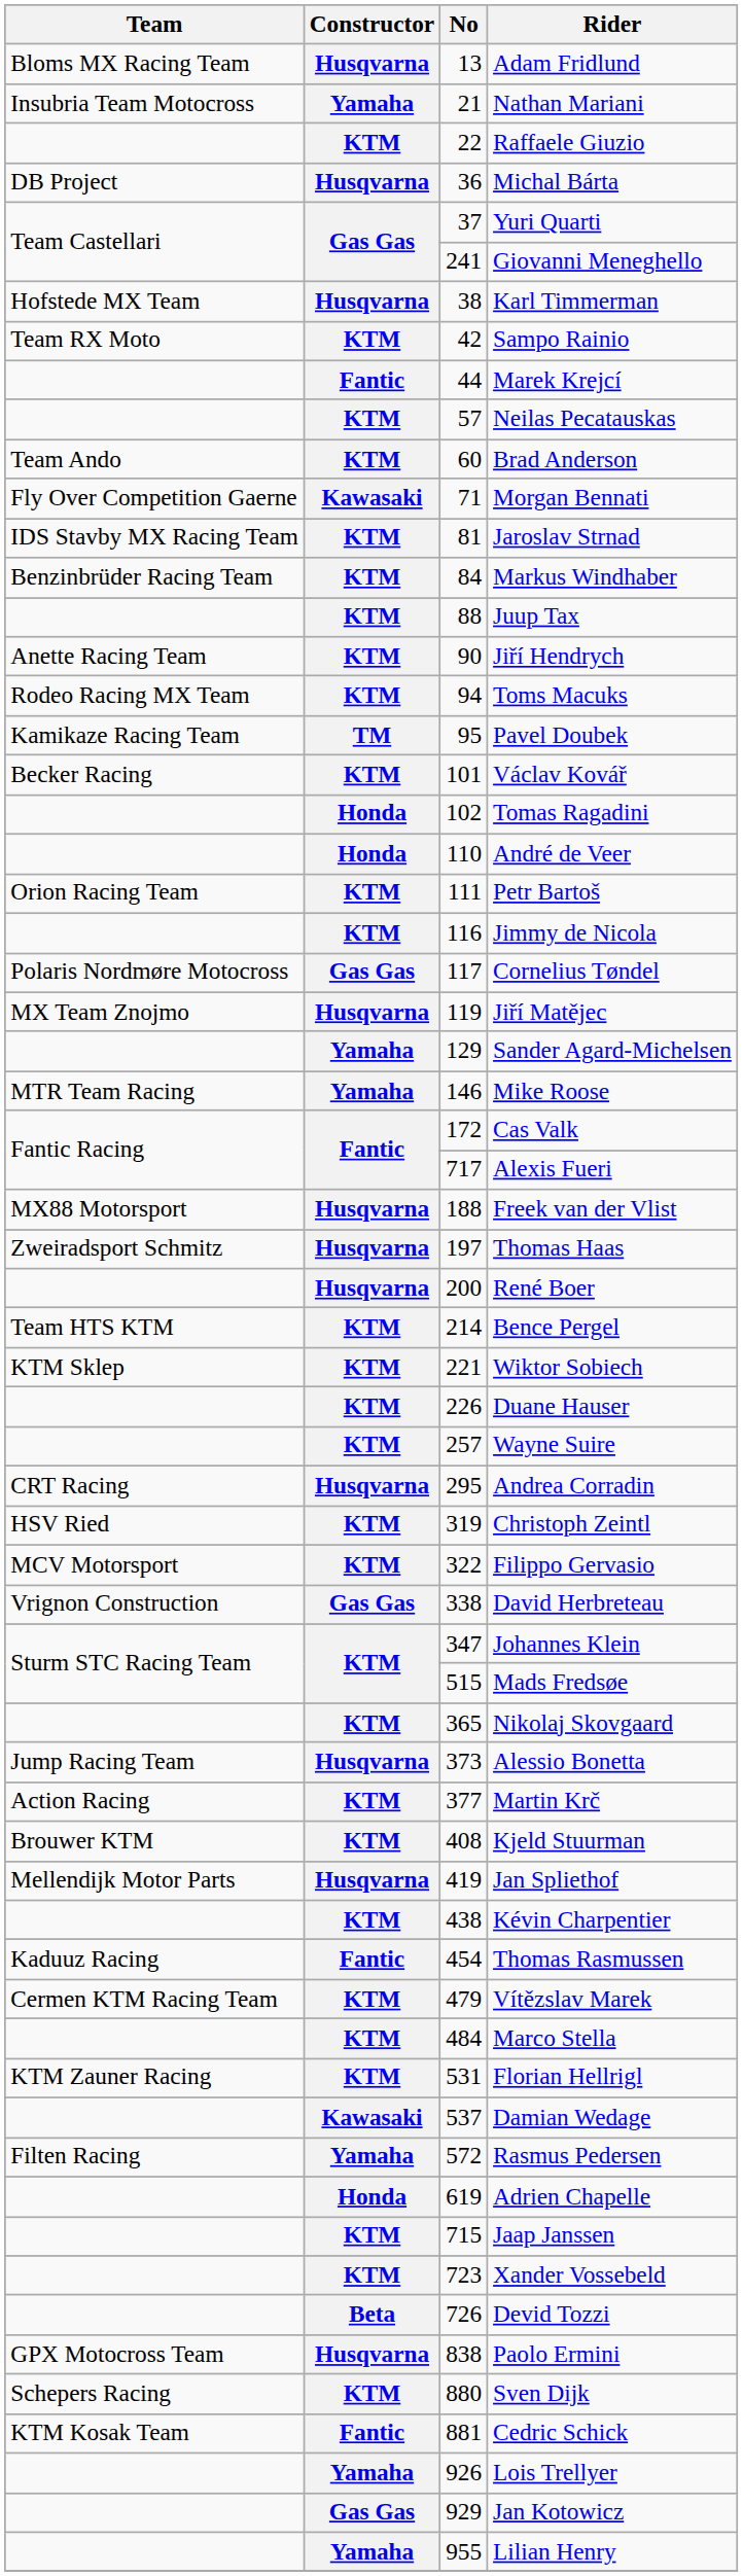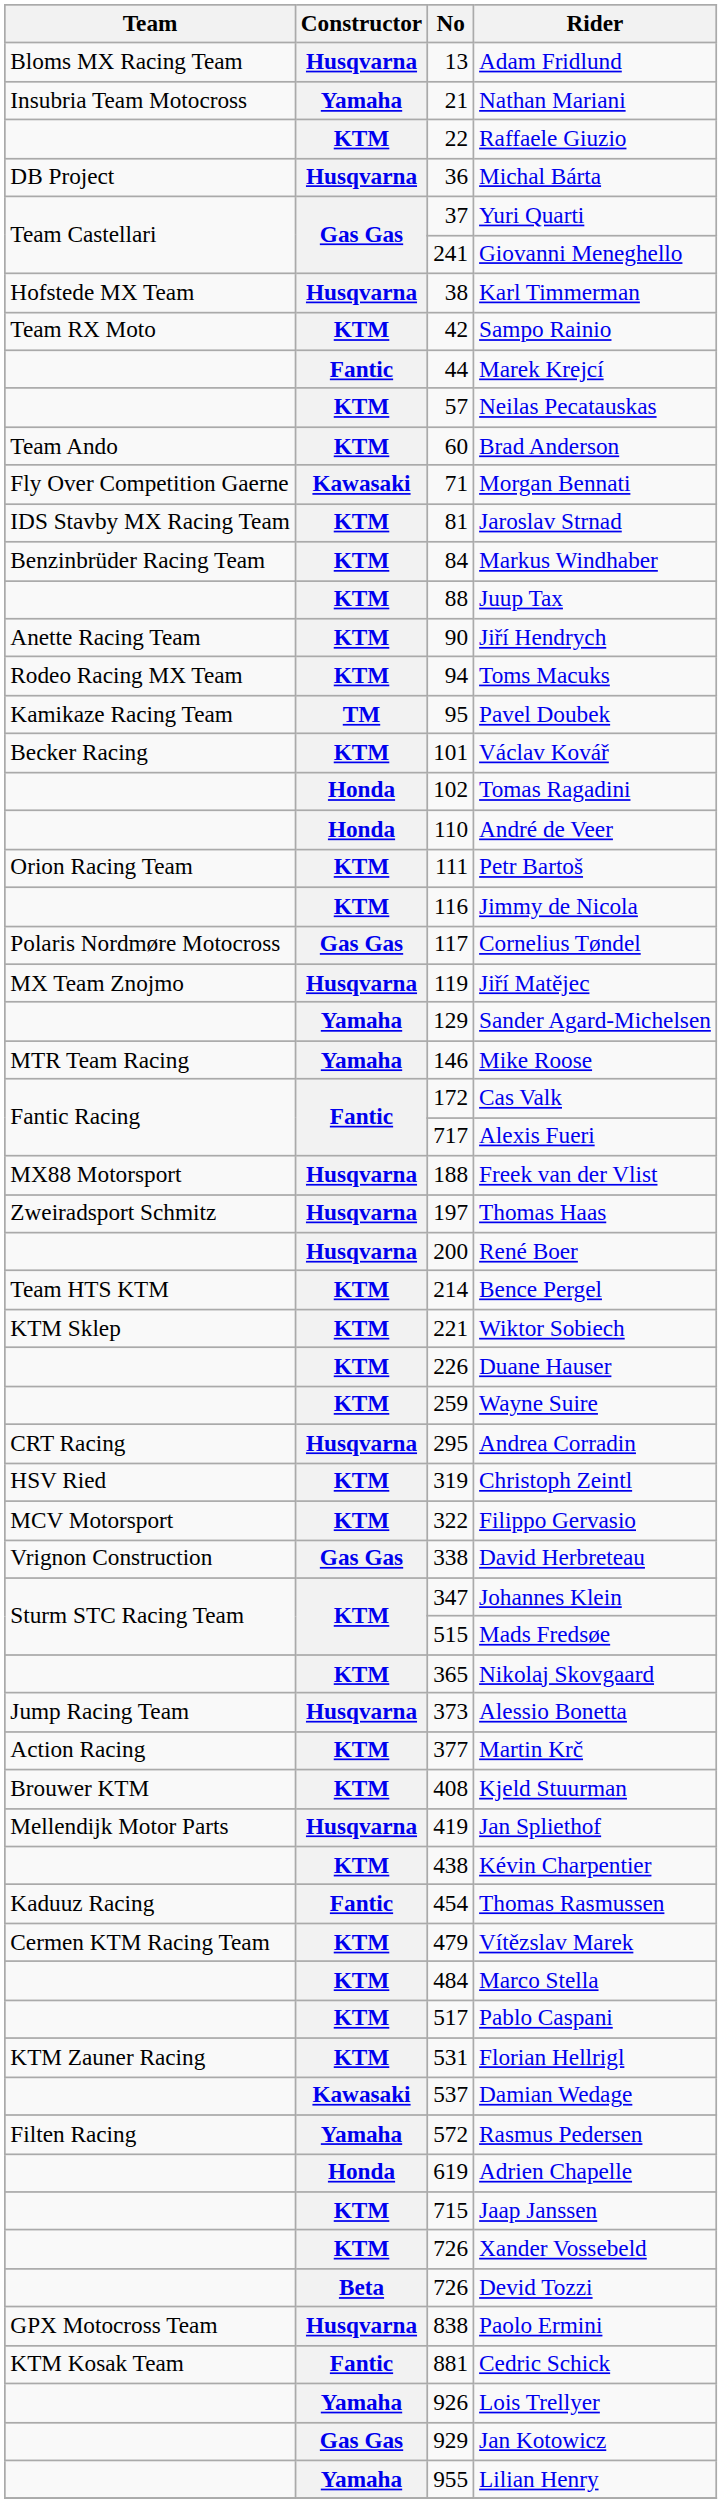Wayne Suire | No: 257 -> 259
+ row: KTM | 517 | Pablo Caspani
Xander Vossebeld | No: 723 -> 726
- row: Schepers Racing | KTM | 880 | Sven Dijk
